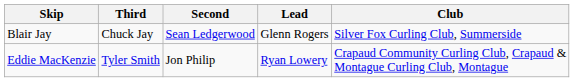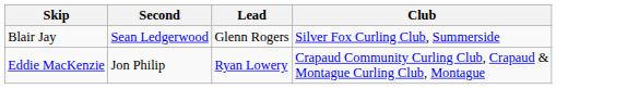- column: Third | Chuck Jay | Tyler Smith
